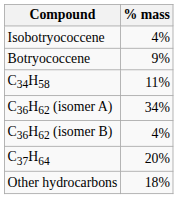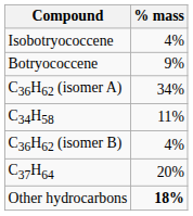rows swapped: C34H58 <-> C36H62 (isomer A)
Other hydrocarbons | % mass: normal -> bold
